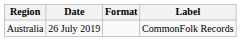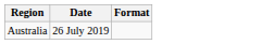- column: Label | CommonFolk Records
